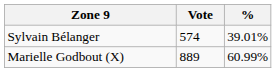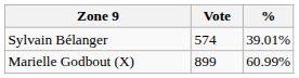Marielle Godbout (X) | Vote: 889 -> 899
